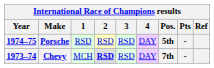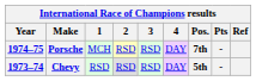Porsche | 1: RSD -> MCH
Porsche | Pos.: 5th -> 7th
Chevy | 1: MCH -> RSD
Chevy | 2: bold -> normal
Chevy | Pos.: 7th -> 5th
